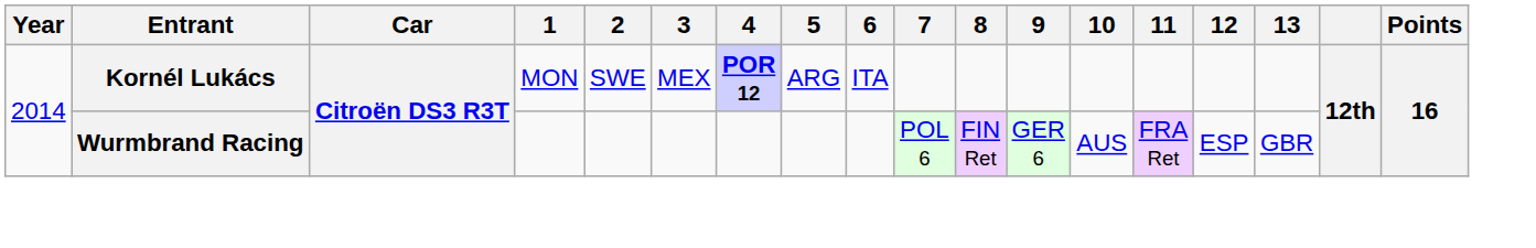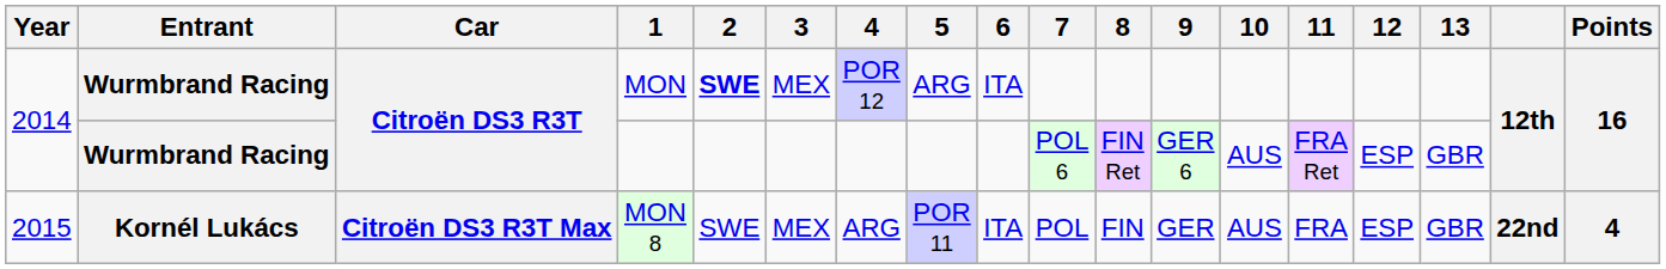MON | Entrant: Kornél Lukács -> Wurmbrand Racing
MON | 2: normal -> bold
MON | 4: bold -> normal
+ row: 2015 | Kornél Lukács | Citroën DS3 R3T Max | MON 8 | SWE | MEX | ARG | POR 11 | ITA | POL | FIN | GER | AUS | FRA | ESP | GBR | 22nd | 4
